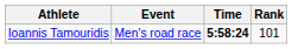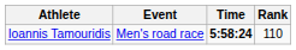Ioannis Tamouridis | Rank: 101 -> 110
